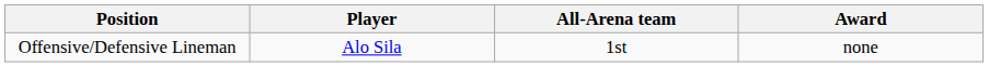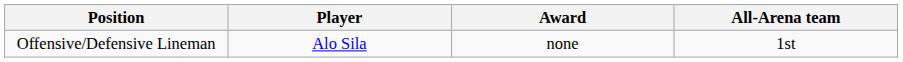columns swapped: Award <-> All-Arena team
